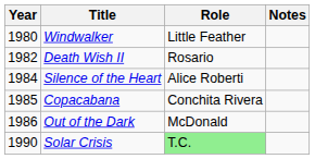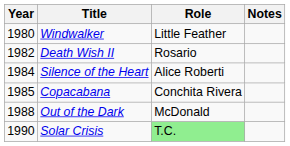Out of the Dark | Year: 1986 -> 1988
